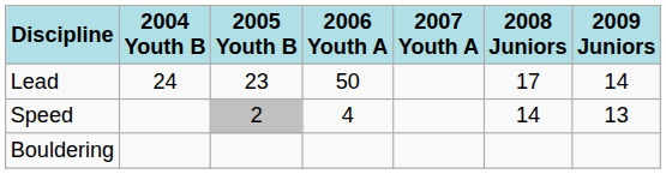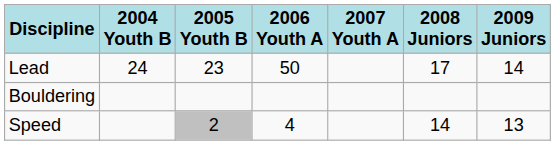rows swapped: Bouldering <-> Speed
